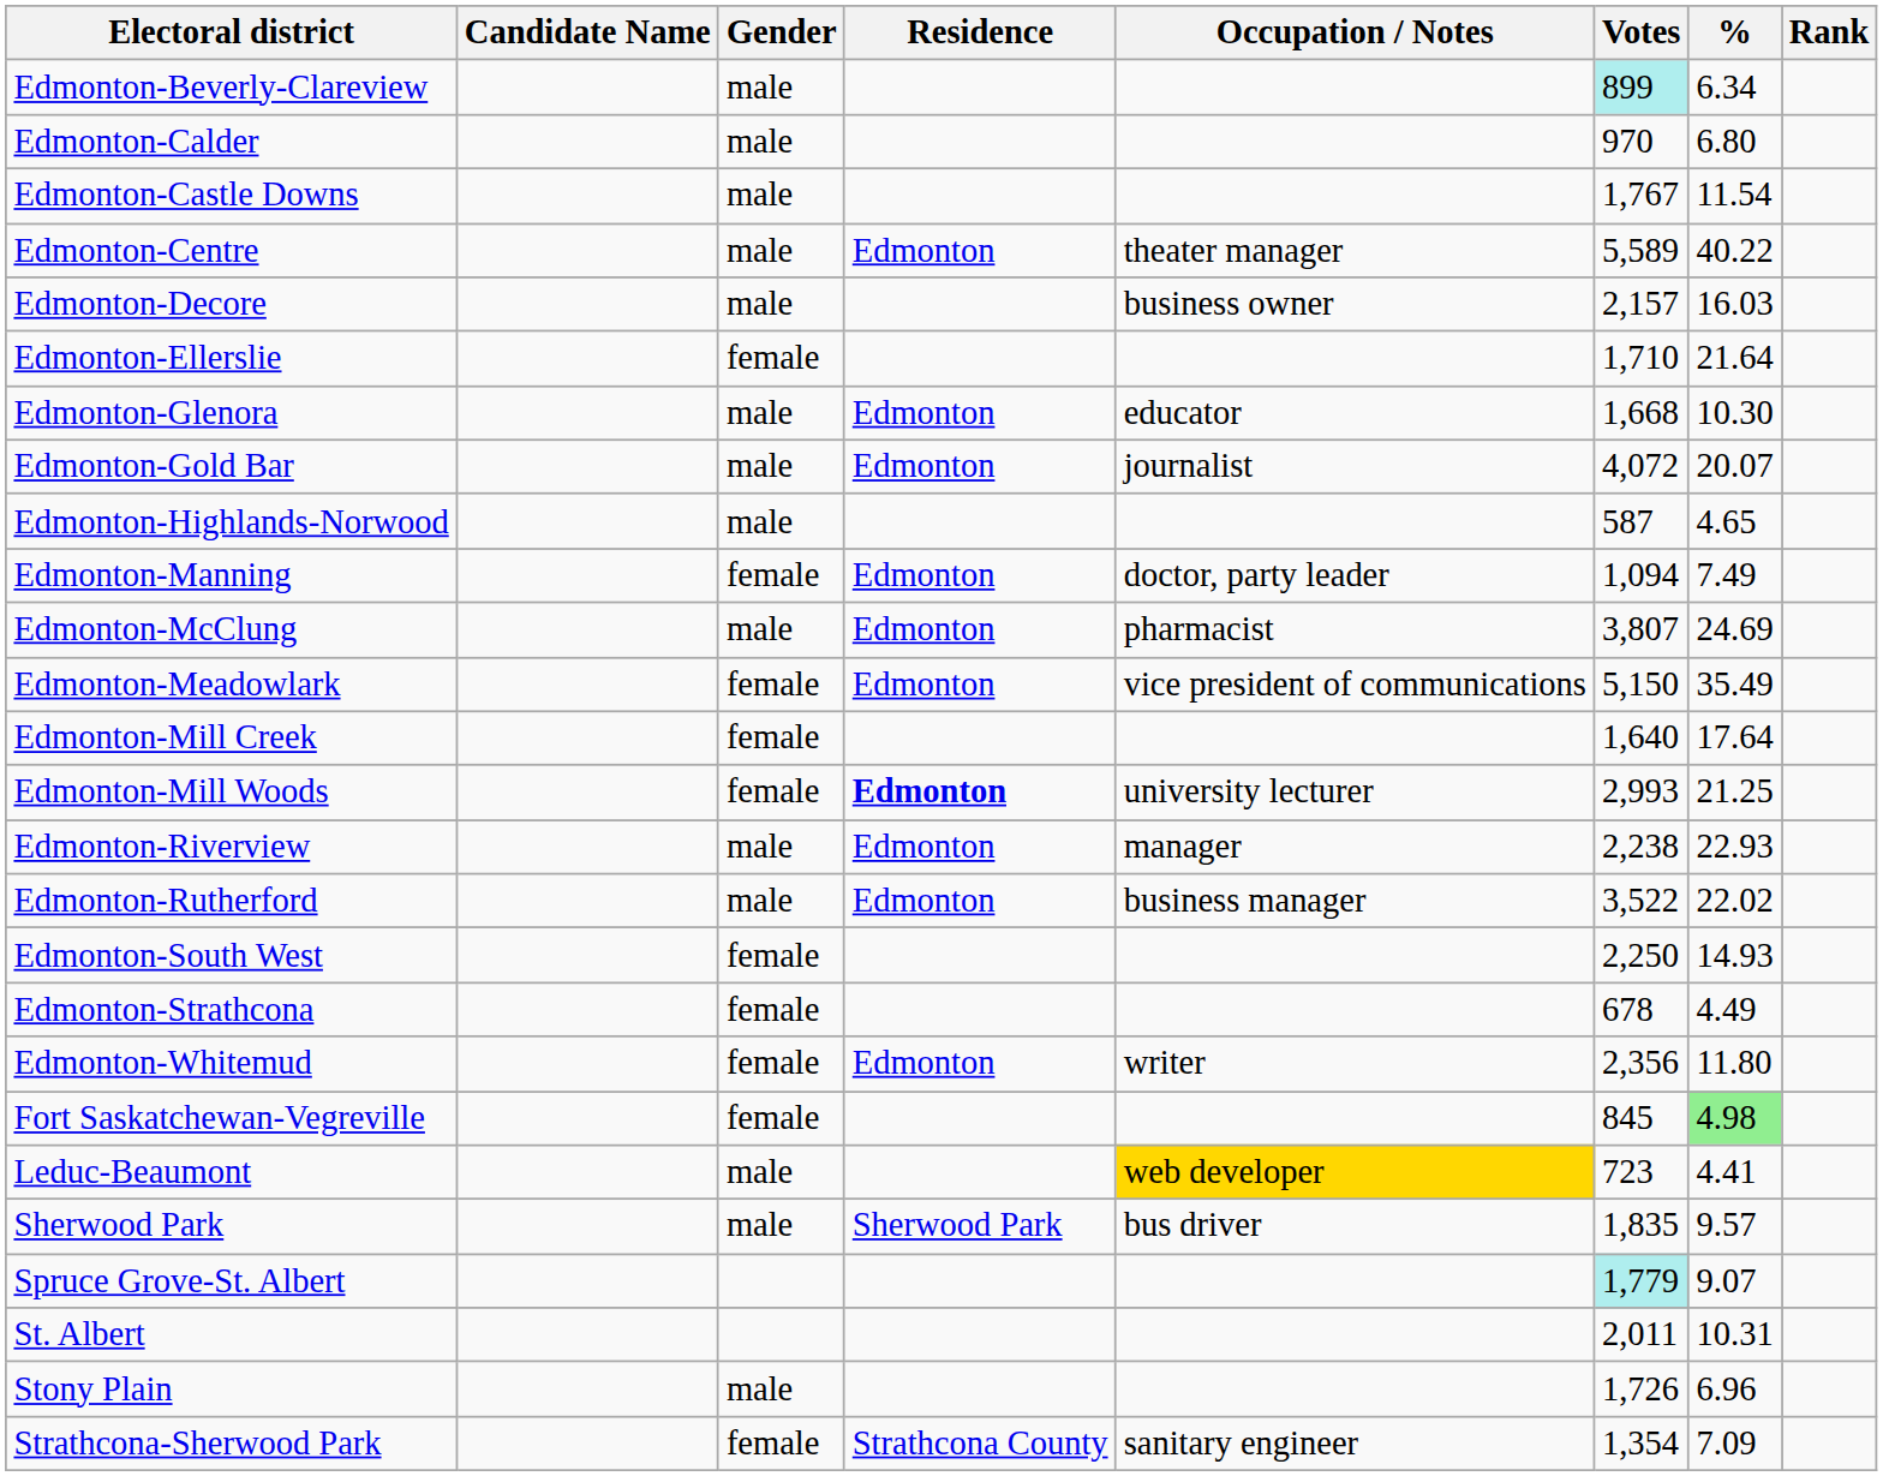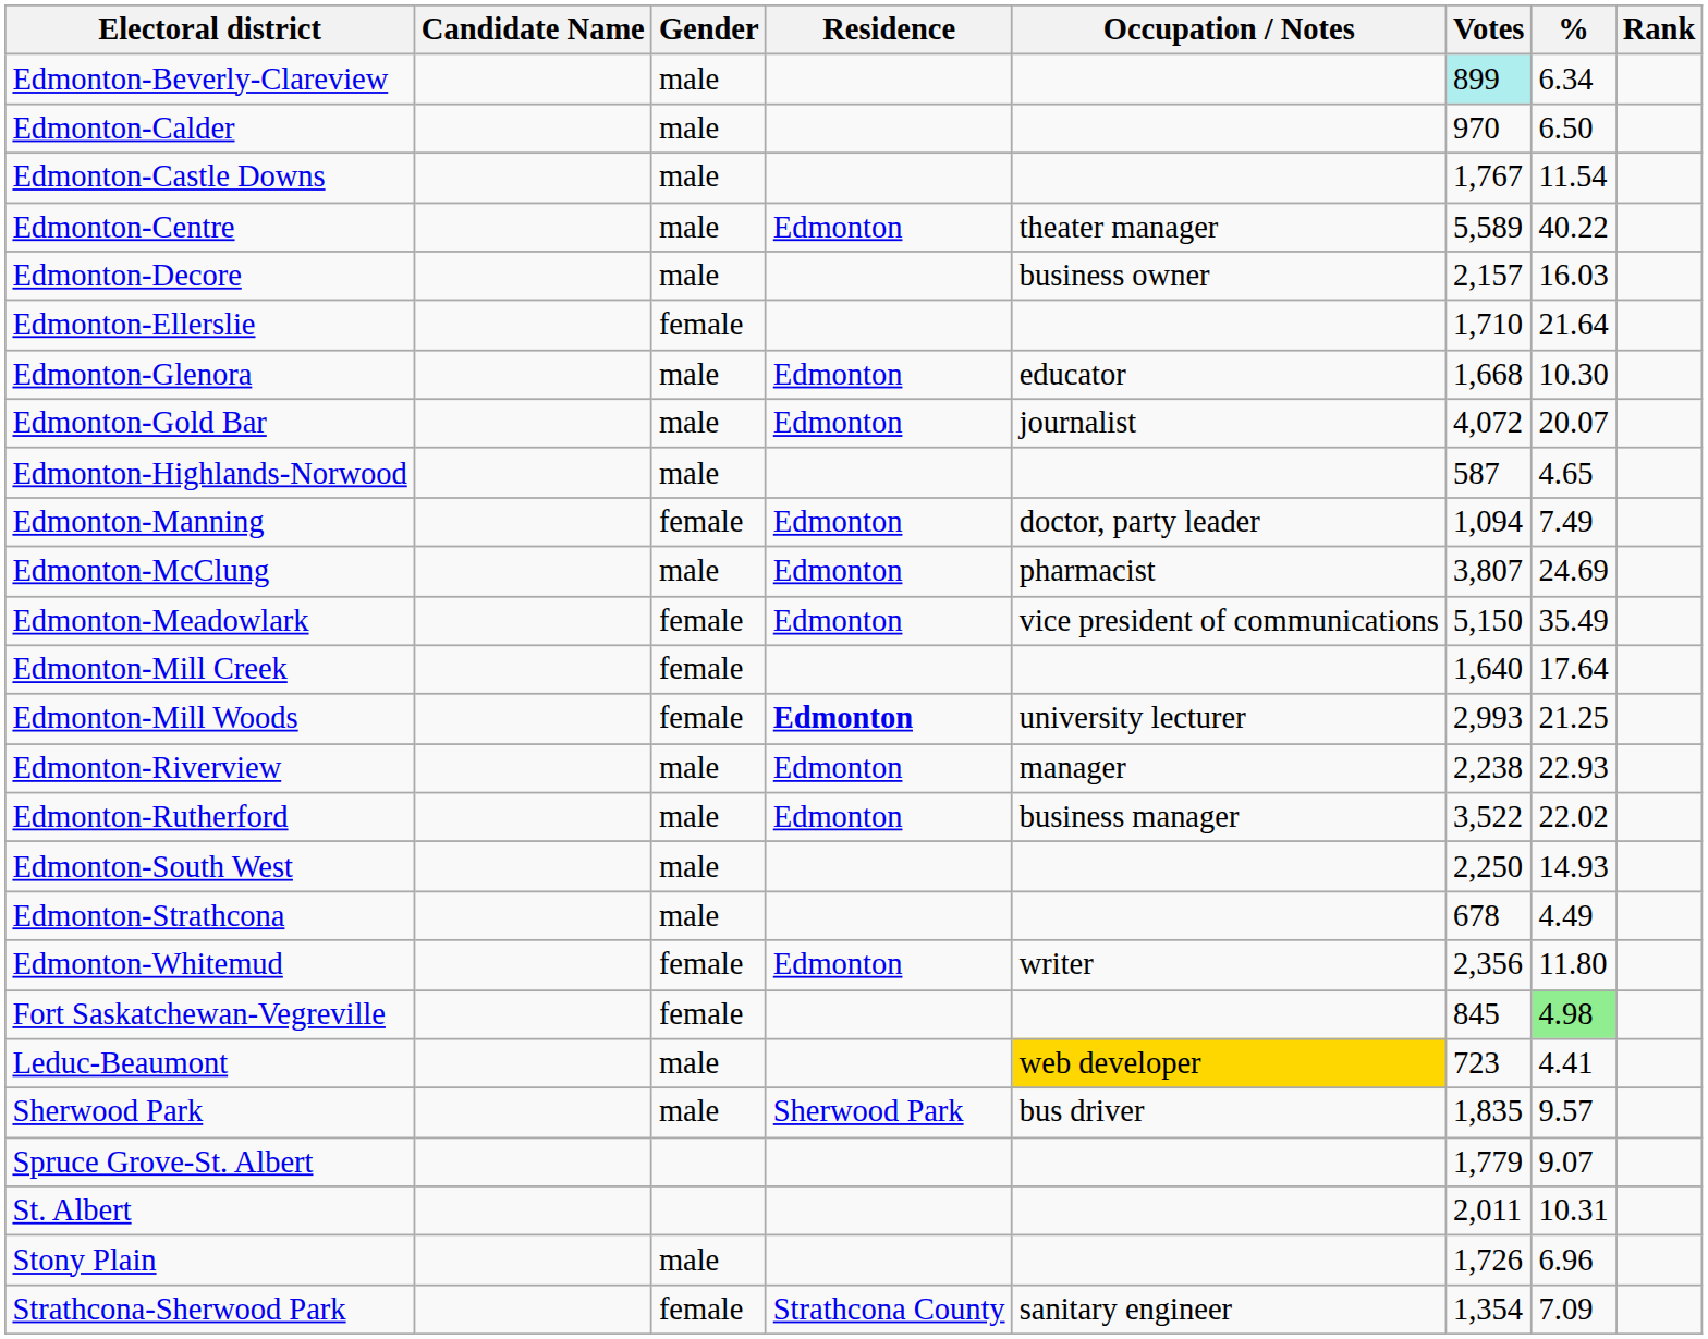Edmonton-Calder | %: 6.80 -> 6.50
Edmonton-South West | Gender: female -> male
Edmonton-Strathcona | Gender: female -> male
Spruce Grove-St. Albert | Votes: paleturquoise background -> no background
